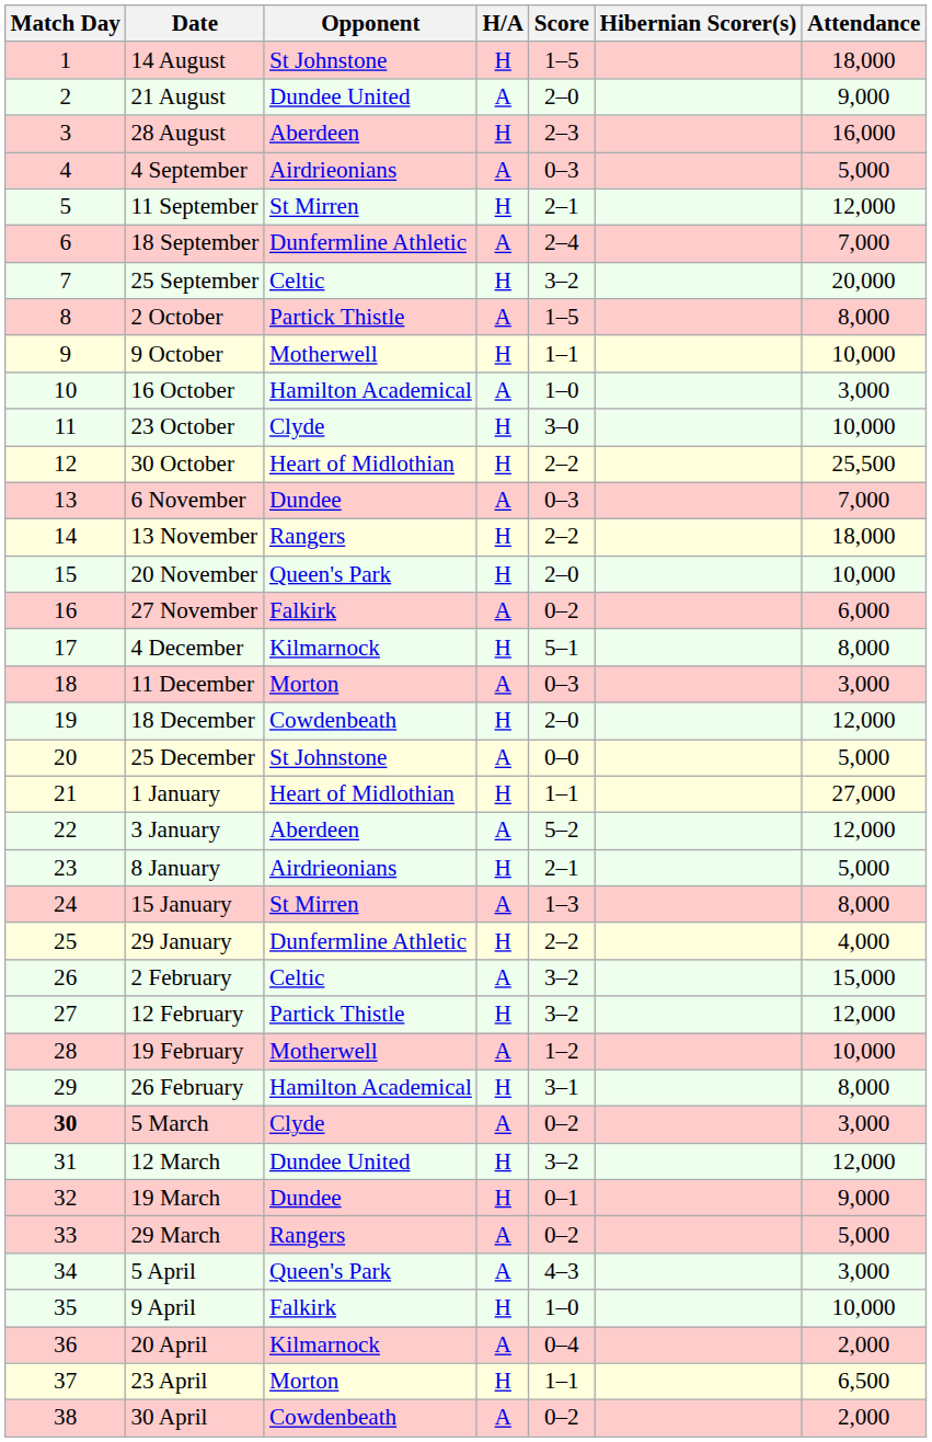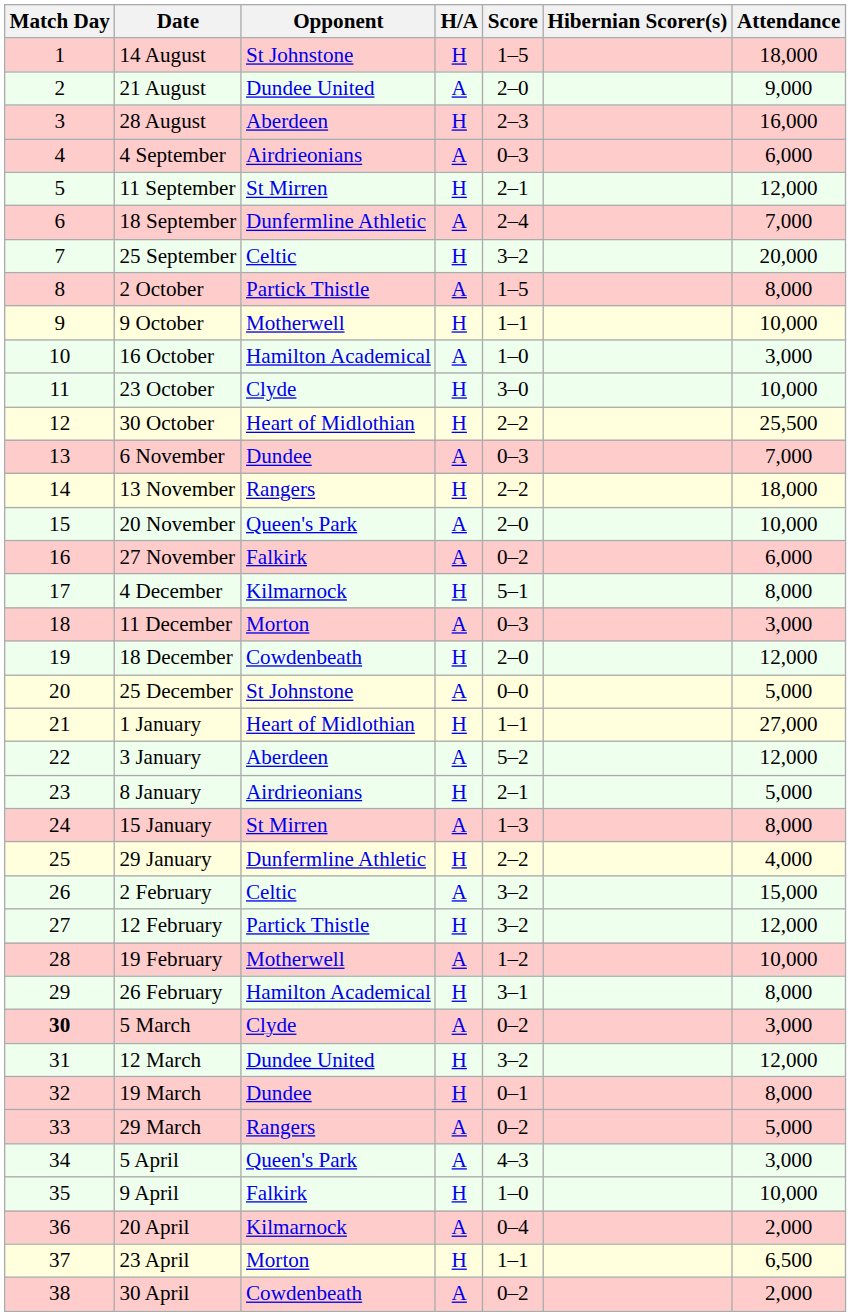4 September | Attendance: 5,000 -> 6,000
20 November | H/A: H -> A
19 March | Attendance: 9,000 -> 8,000
